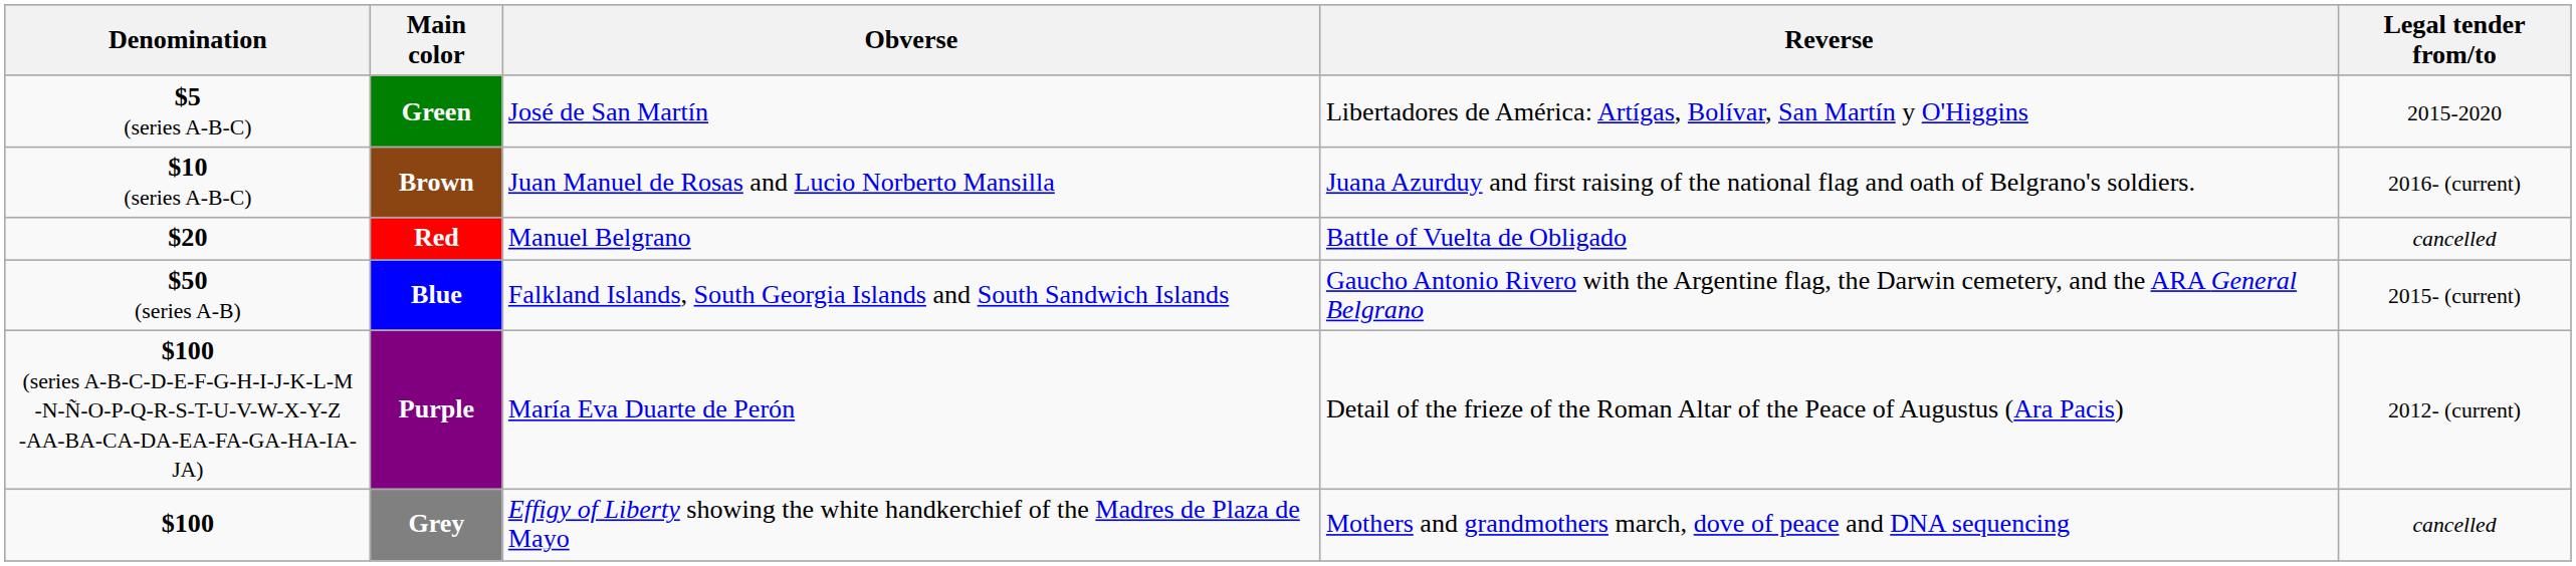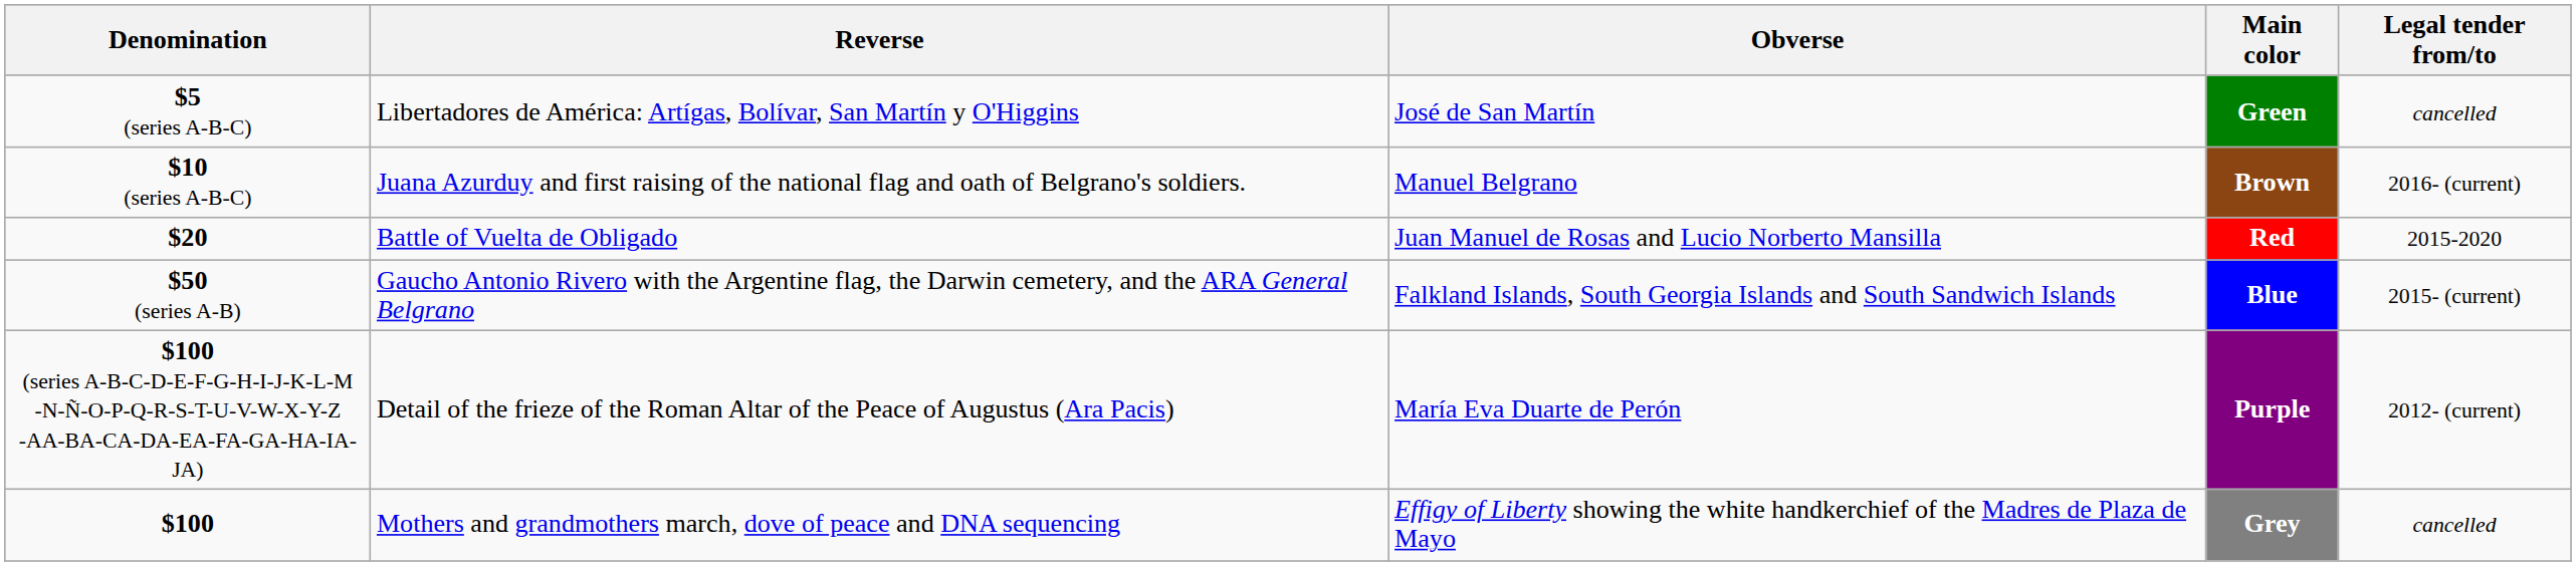columns swapped: Main color <-> Reverse
$5 (series A-B-C) | Legal tender from/to: 2015-2020 -> cancelled
$10 (series A-B-C) | Obverse: Juan Manuel de Rosas and Lucio Norberto Mansilla -> Manuel Belgrano
$20 | Obverse: Manuel Belgrano -> Juan Manuel de Rosas and Lucio Norberto Mansilla
$20 | Legal tender from/to: cancelled -> 2015-2020
